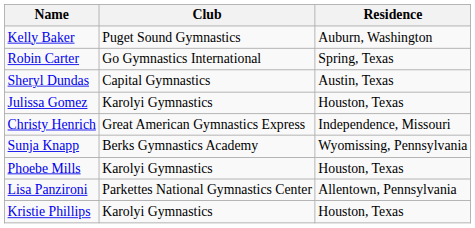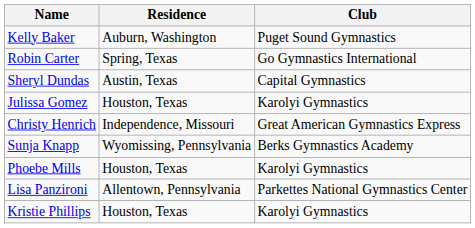columns swapped: Club <-> Residence
